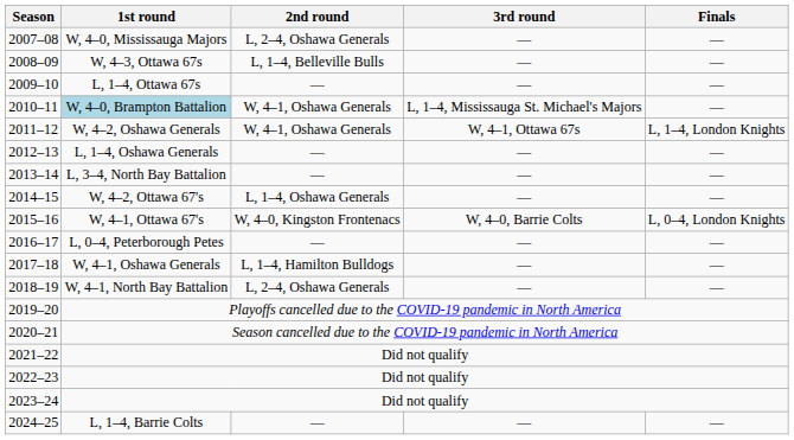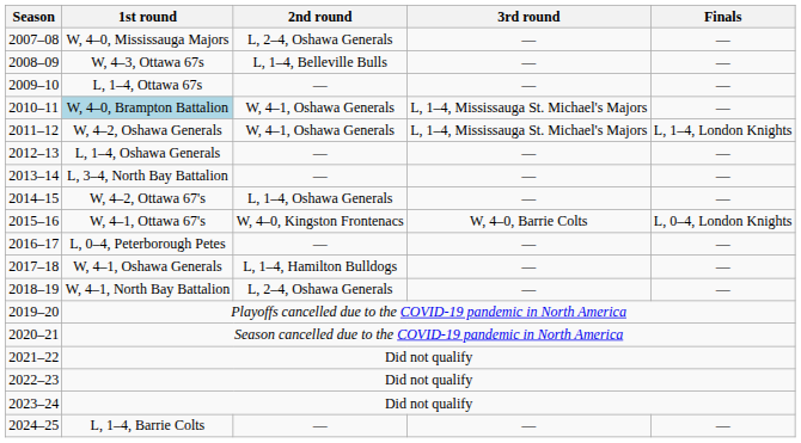2011–12 | 3rd round: W, 4–1, Ottawa 67s -> L, 1–4, Mississauga St. Michael's Majors
